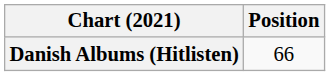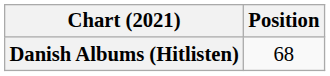Danish Albums (Hitlisten) | Position: 66 -> 68
